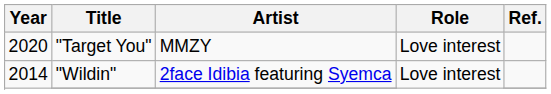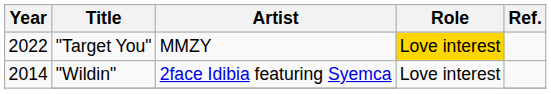"Target You" | Year: 2020 -> 2022
"Target You" | Role: no background -> gold background
